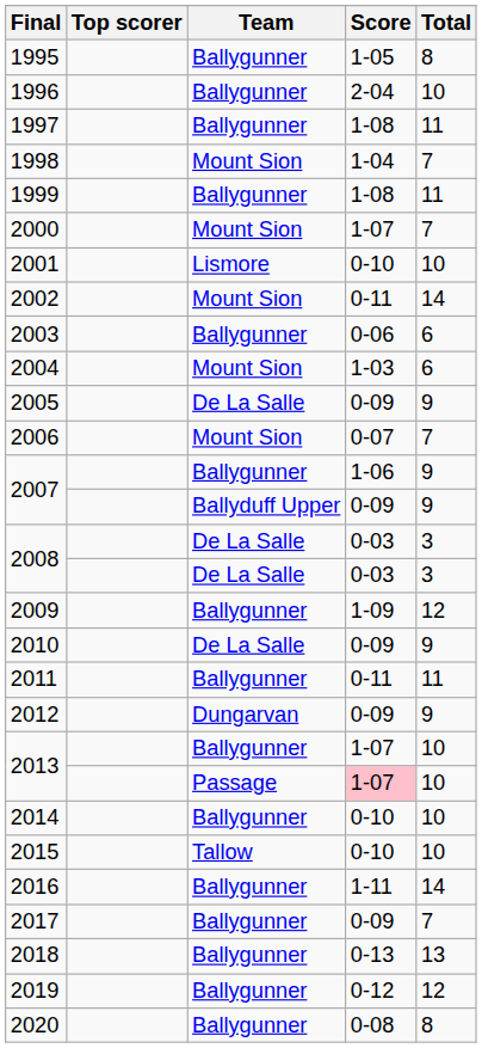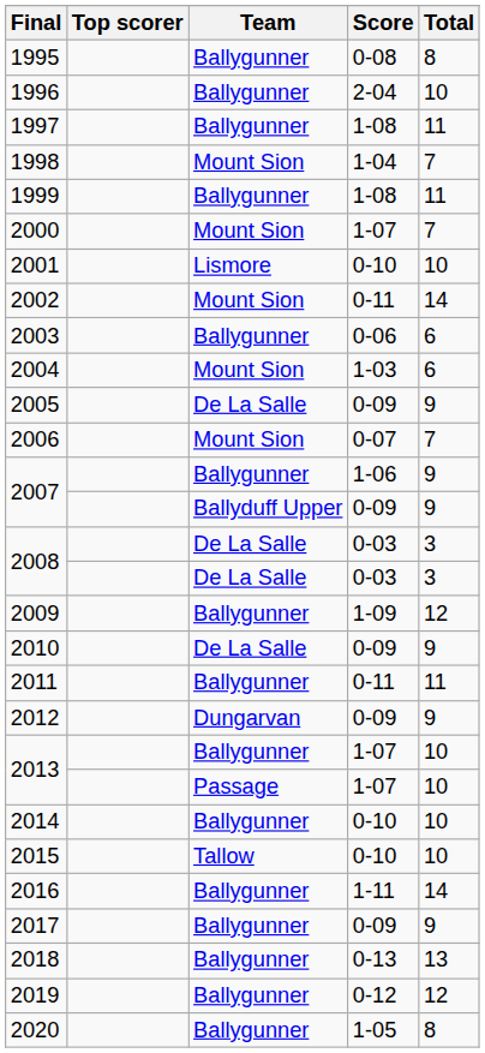1995 | Score: 1-05 -> 0-08
2013 / Passage | Score: pink background -> no background
2017 | Total: 7 -> 9
2020 | Score: 0-08 -> 1-05
